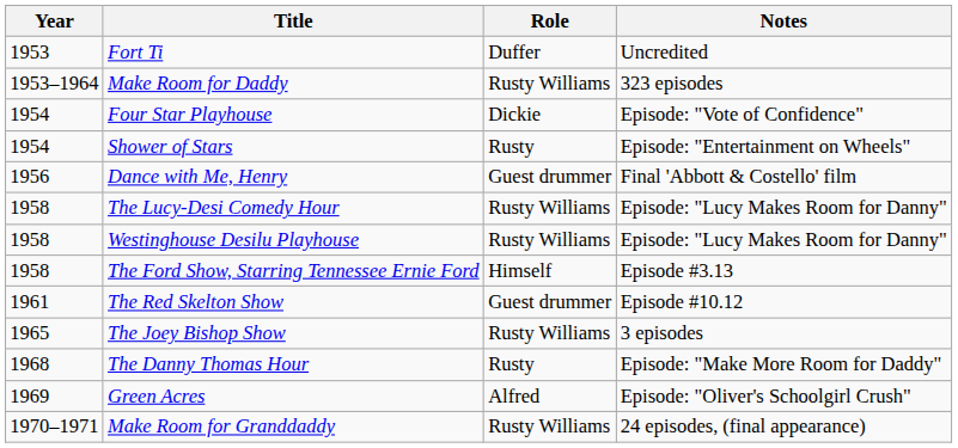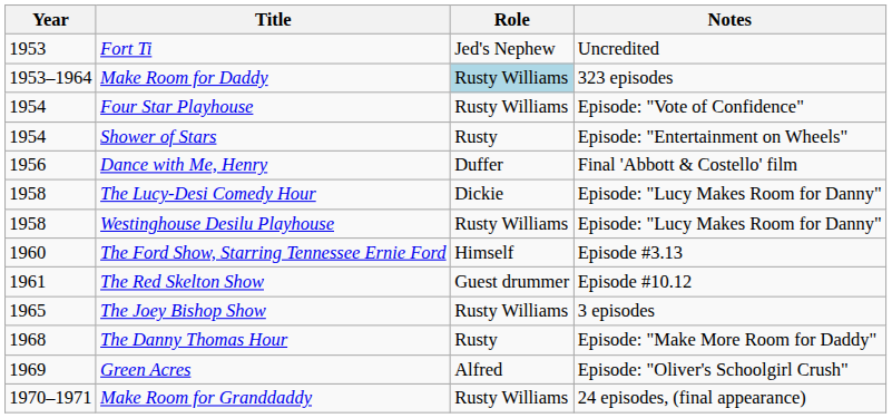Fort Ti | Role: Duffer -> Jed's Nephew
Make Room for Daddy | Role: no background -> lightblue background
Four Star Playhouse | Role: Dickie -> Rusty Williams
Dance with Me, Henry | Role: Guest drummer -> Duffer
The Lucy-Desi Comedy Hour | Role: Rusty Williams -> Dickie
The Ford Show, Starring Tennessee Ernie Ford | Year: 1958 -> 1960
